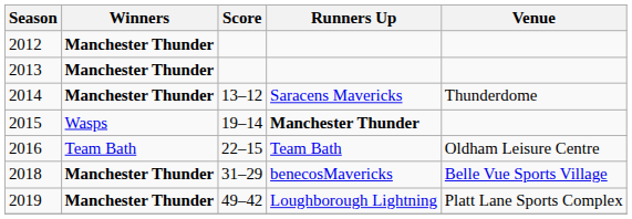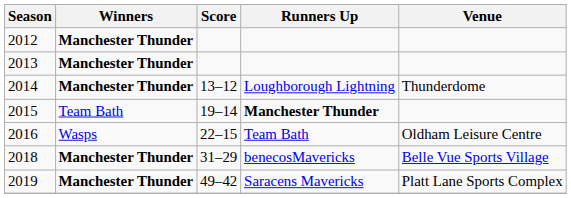2014 | Runners Up: Saracens Mavericks -> Loughborough Lightning
2015 | Winners: Wasps -> Team Bath
2016 | Winners: Team Bath -> Wasps
2019 | Runners Up: Loughborough Lightning -> Saracens Mavericks
